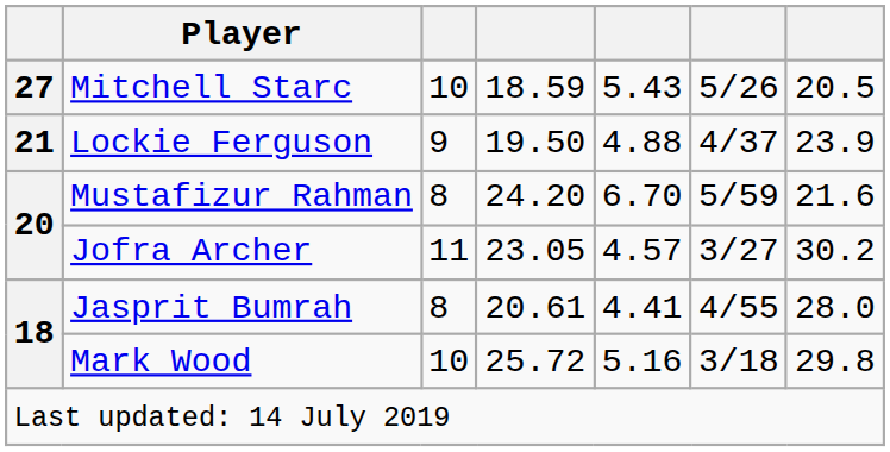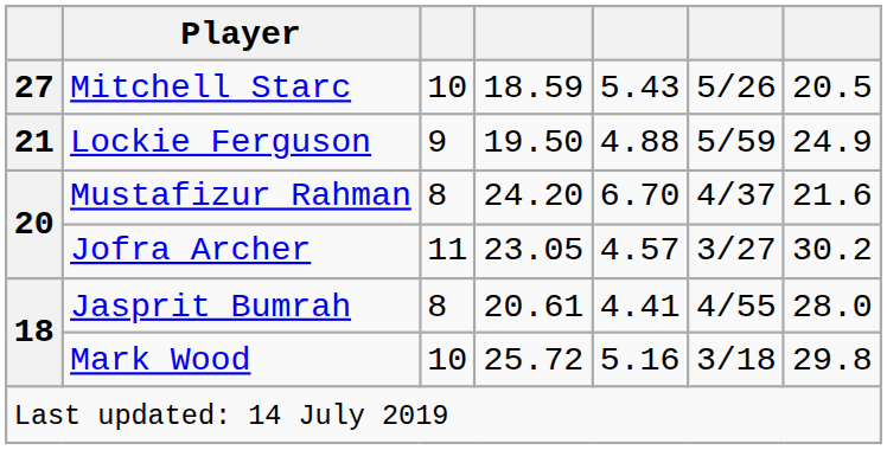Lockie Ferguson | column 6: 4/37 -> 5/59
Lockie Ferguson | column 7: 23.9 -> 24.9
Mustafizur Rahman | column 6: 5/59 -> 4/37
